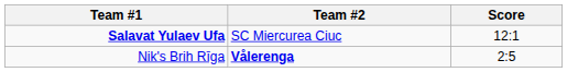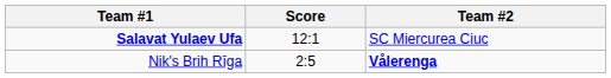columns swapped: Score <-> Team #2
